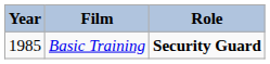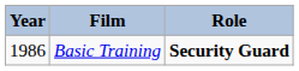Basic Training | Year: 1985 -> 1986
